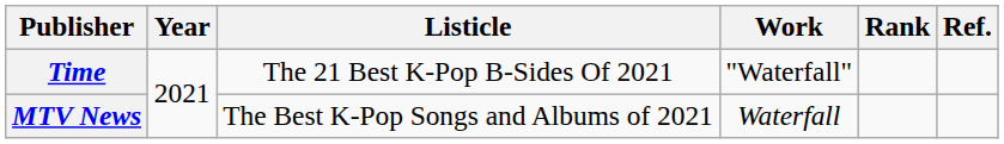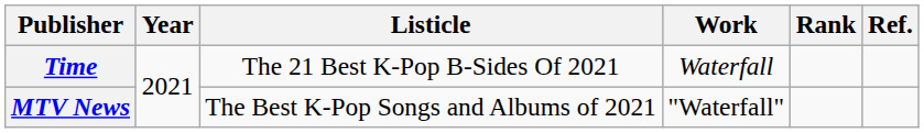Time | Work: "Waterfall" -> Waterfall
MTV News | Work: Waterfall -> "Waterfall"
